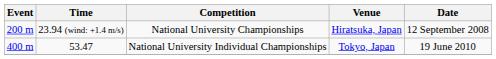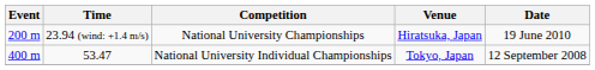23.94 (wind: +1.4 m/s) | Date: 12 September 2008 -> 19 June 2010
53.47 | Date: 19 June 2010 -> 12 September 2008
